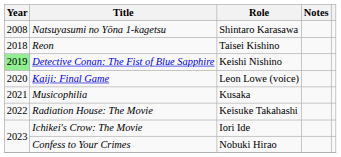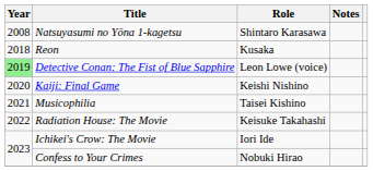Reon | Role: Taisei Kishino -> Kusaka
Detective Conan: The Fist of Blue Sapphire | Role: Keishi Nishino -> Leon Lowe (voice)
Kaiji: Final Game | Role: Leon Lowe (voice) -> Keishi Nishino
Musicophilia | Role: Kusaka -> Taisei Kishino
